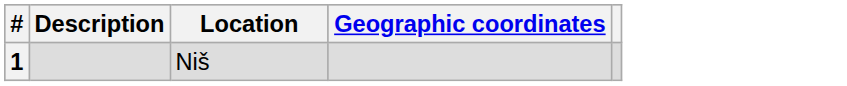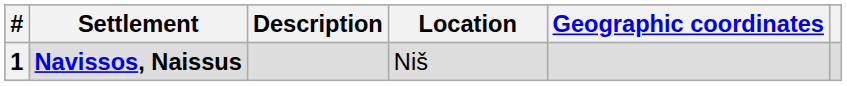+ column: Settlement | Navissos, Naissus
